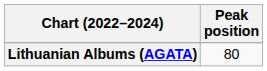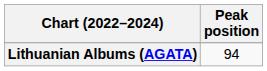Lithuanian Albums (AGATA) | Peak position: 80 -> 94
